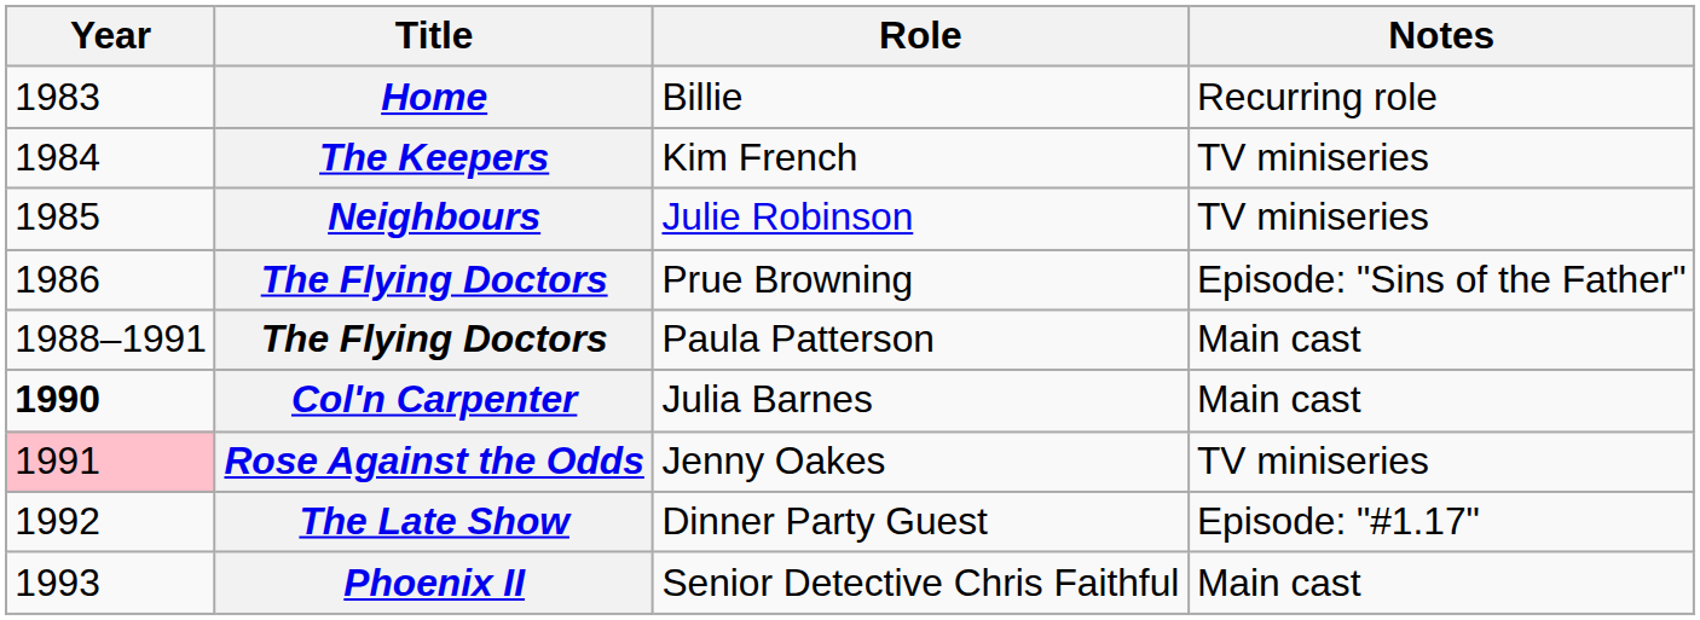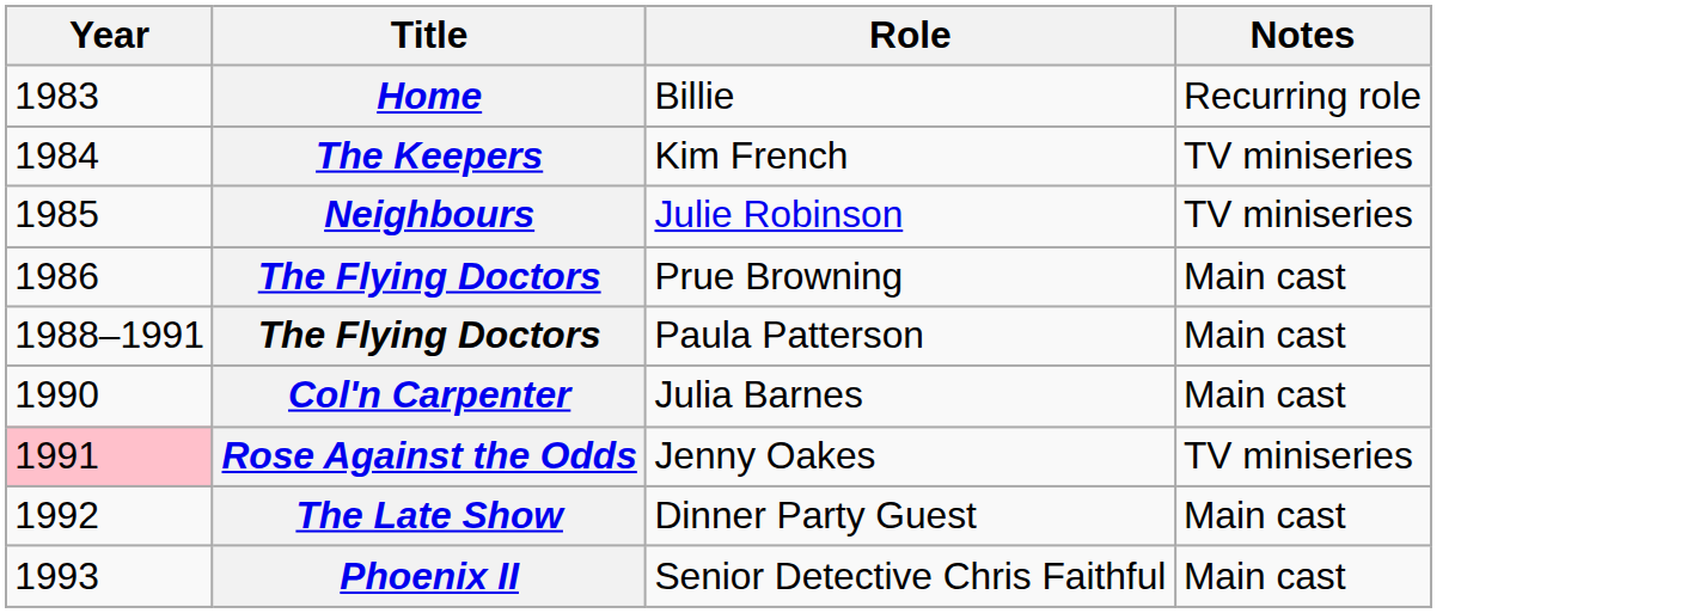Prue Browning | Notes: Episode: "Sins of the Father" -> Main cast
Julia Barnes | Year: bold -> normal
Dinner Party Guest | Notes: Episode: "#1.17" -> Main cast
